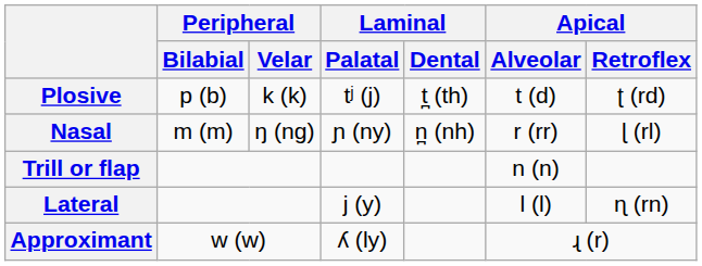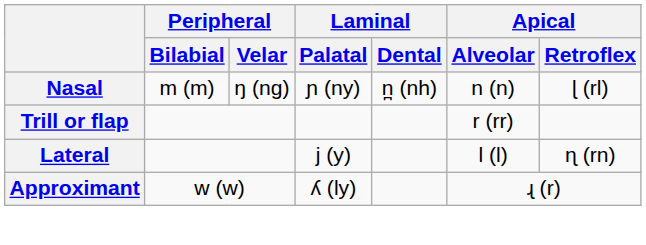- row: Plosive | p (b) | k (k) | tʲ (j) | t̪ (th) | t (d) | ʈ (rd)
Nasal | Apical / Alveolar: r (rr) -> n (n)
Trill or flap | Apical / Alveolar: n (n) -> r (rr)
